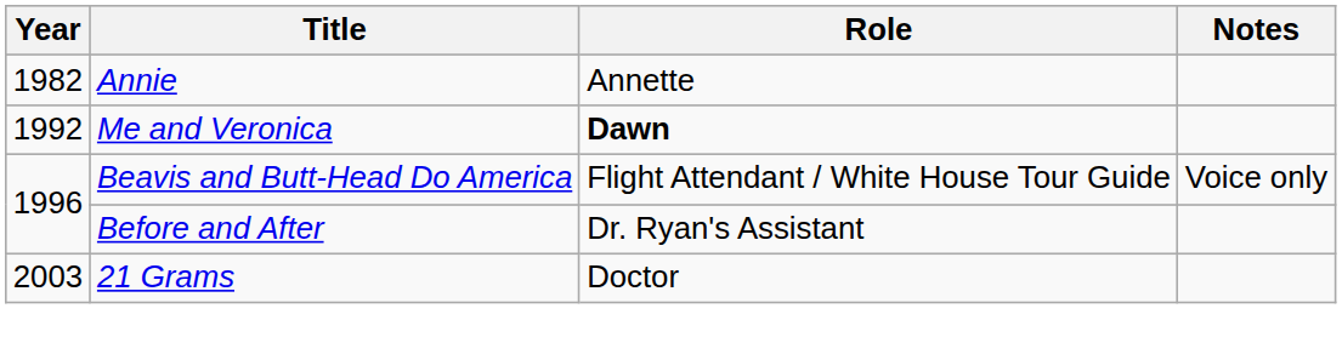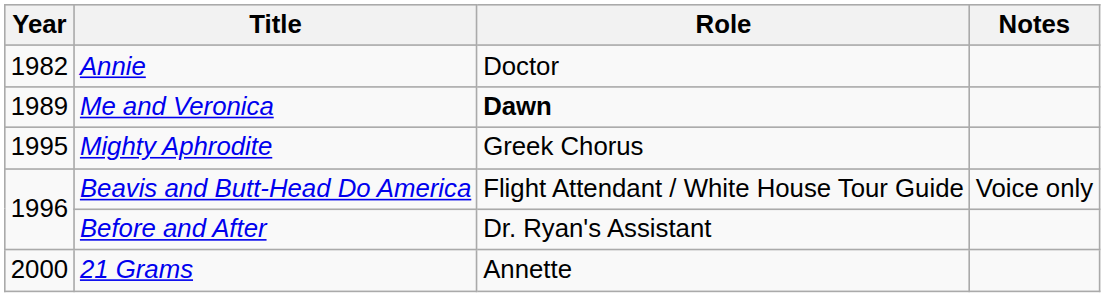Annie | Role: Annette -> Doctor
Me and Veronica | Year: 1992 -> 1989
+ row: 1995 | Mighty Aphrodite | Greek Chorus
21 Grams | Year: 2003 -> 2000
21 Grams | Role: Doctor -> Annette
